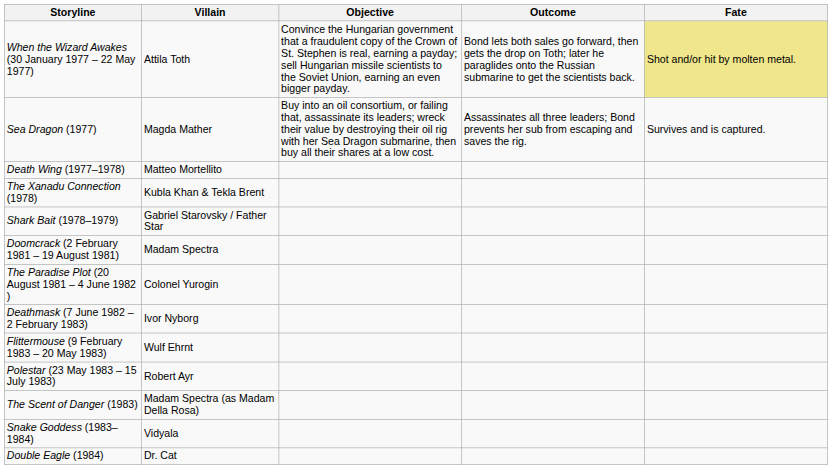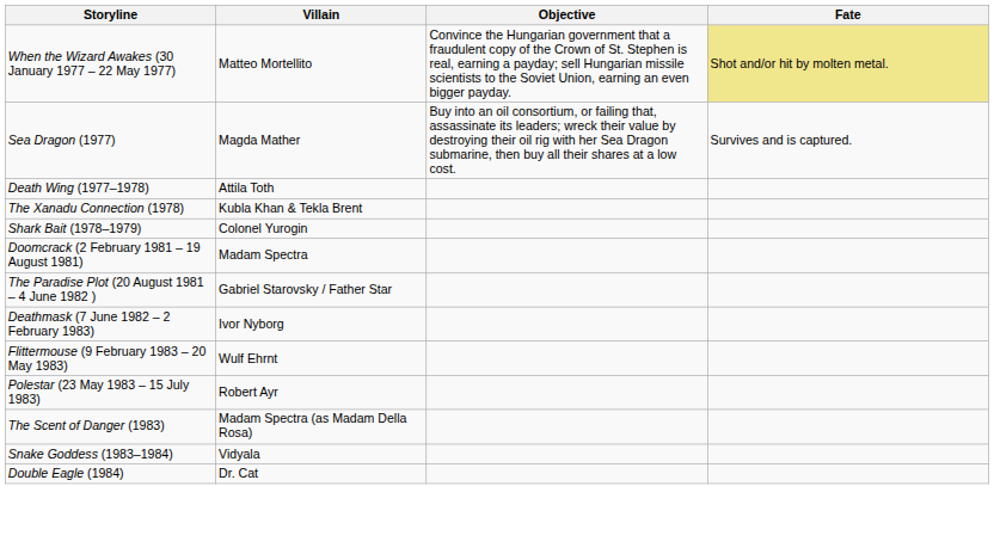- column: Outcome | Bond lets both sales go forward, then gets the drop on Toth; later he paraglides onto the Russian submarine to get the scientists back. | Assassinates all three leaders; Bond prevents her sub from escaping and saves the rig.
When the Wizard Awakes (30 January 1977 – 22 May 1977) | Villain: Attila Toth -> Matteo Mortellito
Death Wing (1977–1978) | Villain: Matteo Mortellito -> Attila Toth
Shark Bait (1978–1979) | Villain: Gabriel Starovsky / Father Star -> Colonel Yurogin
The Paradise Plot (20 August 1981 – 4 June 1982 ) | Villain: Colonel Yurogin -> Gabriel Starovsky / Father Star
